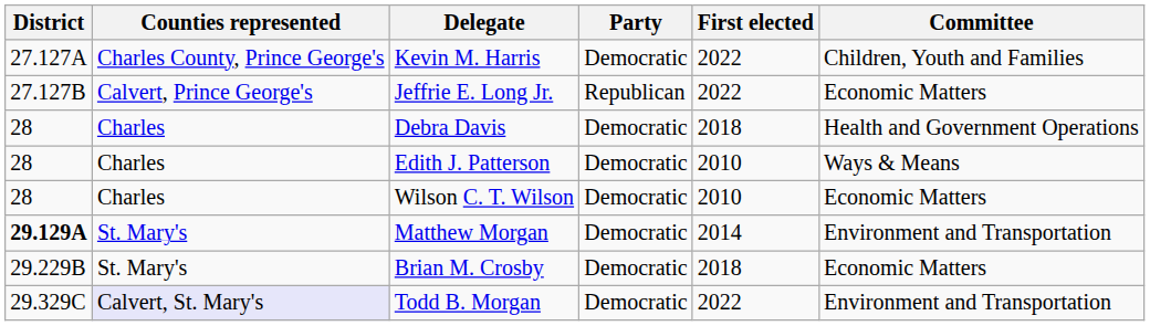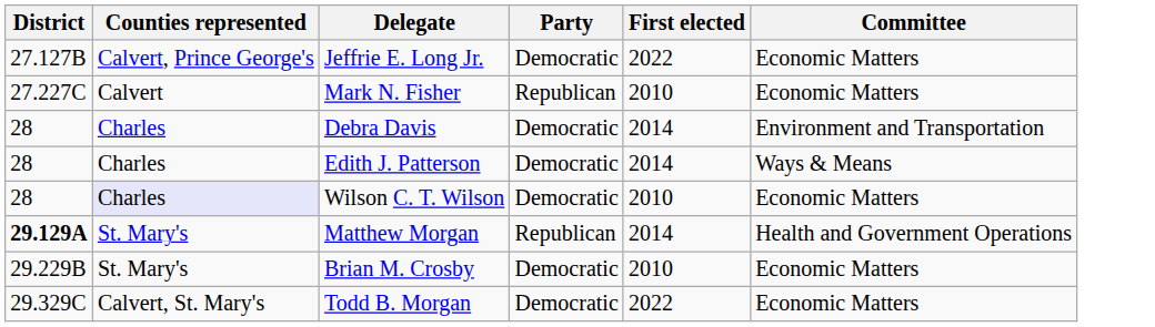- row: 27.127A | Charles County, Prince George's | Kevin M. Harris | Democratic | 2022 | Children, Youth and Families
Jeffrie E. Long Jr. | Party: Republican -> Democratic
+ row: 27.227C | Calvert | Mark N. Fisher | Republican | 2010 | Economic Matters
Debra Davis | First elected: 2018 -> 2014
Debra Davis | Committee: Health and Government Operations -> Environment and Transportation
Edith J. Patterson | First elected: 2010 -> 2014
Wilson C. T. Wilson | Counties represented: no background -> lavender background
Matthew Morgan | Party: Democratic -> Republican
Matthew Morgan | Committee: Environment and Transportation -> Health and Government Operations
Brian M. Crosby | First elected: 2018 -> 2010
Todd B. Morgan | Counties represented: lavender background -> no background
Todd B. Morgan | Committee: Environment and Transportation -> Economic Matters
